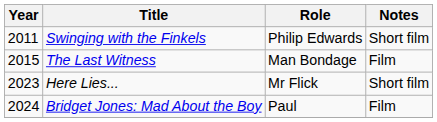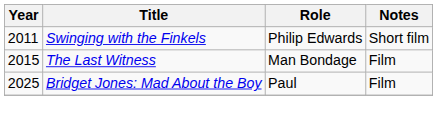- row: 2023 | Here Lies... | Mr Flick | Short film
Bridget Jones: Mad About the Boy | Year: 2024 -> 2025
